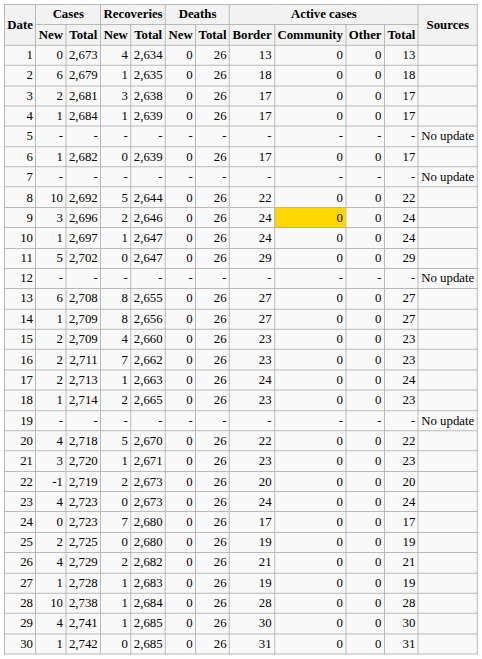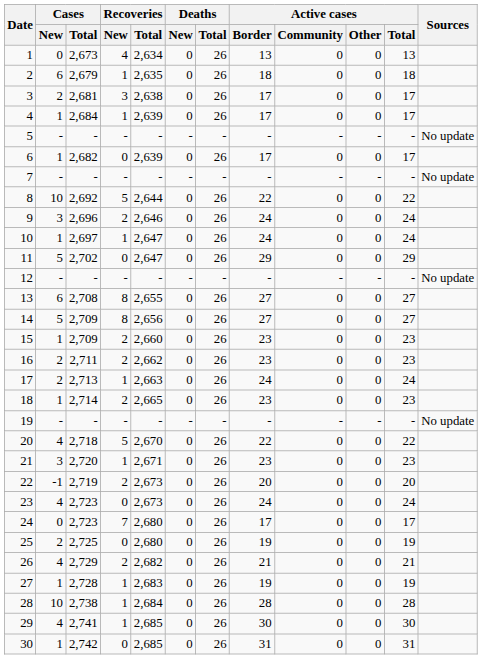9 | Active cases / Community: gold background -> no background
14 | Cases / New: 1 -> 5
15 | Cases / New: 2 -> 1
15 | Recoveries / New: 4 -> 2
16 | Recoveries / New: 7 -> 2
